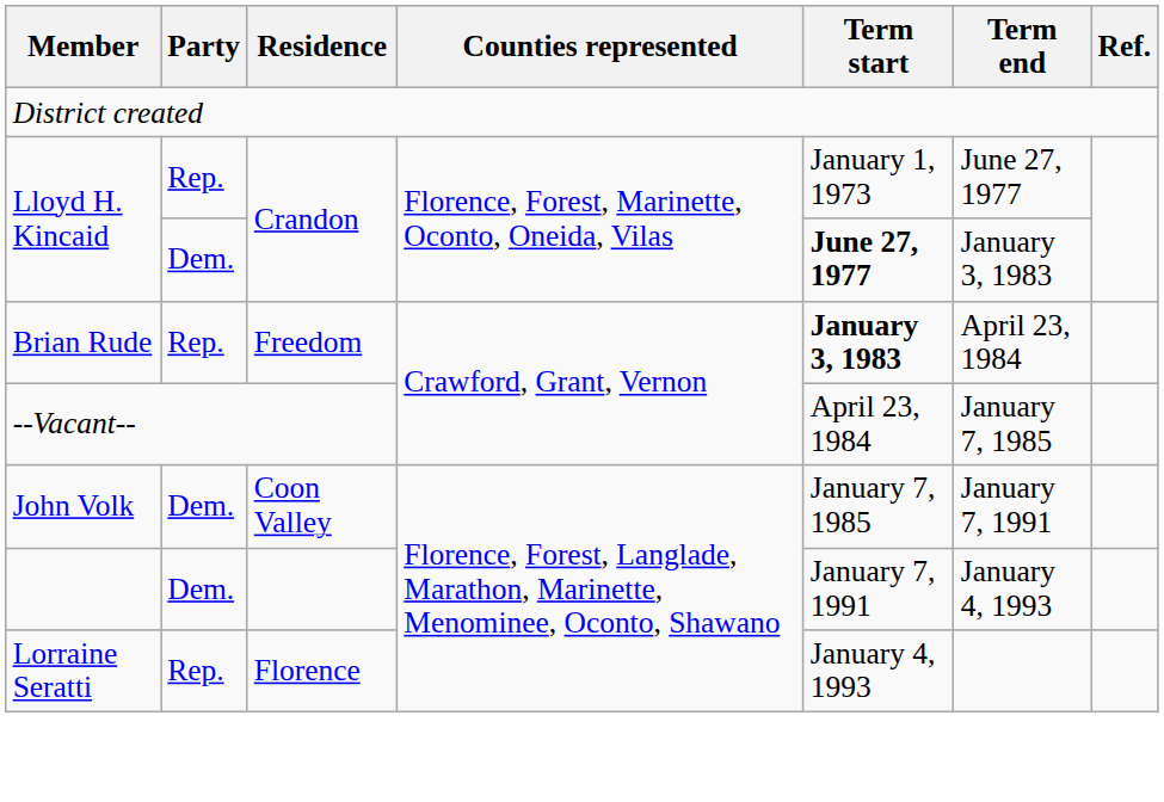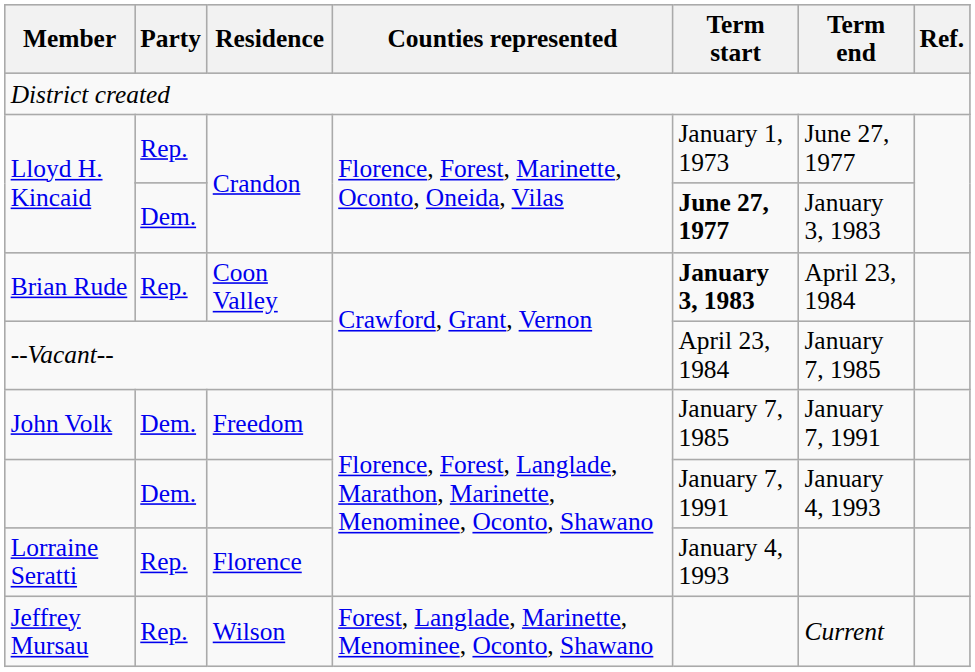Brian Rude | Residence: Freedom -> Coon Valley
John Volk | Residence: Coon Valley -> Freedom
+ row: Jeffrey Mursau | Rep. | Wilson | Forest, Langlade, Marinette, Menominee, Oconto, Shawano | Current
